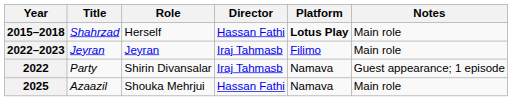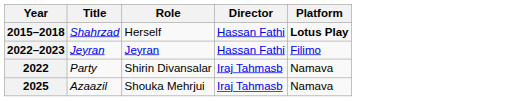- column: Notes | Main role | Main role | Guest appearance; 1 episode | Main role
2022–2023 | Director: Iraj Tahmasb -> Hassan Fathi
2025 | Director: Hassan Fathi -> Iraj Tahmasb
